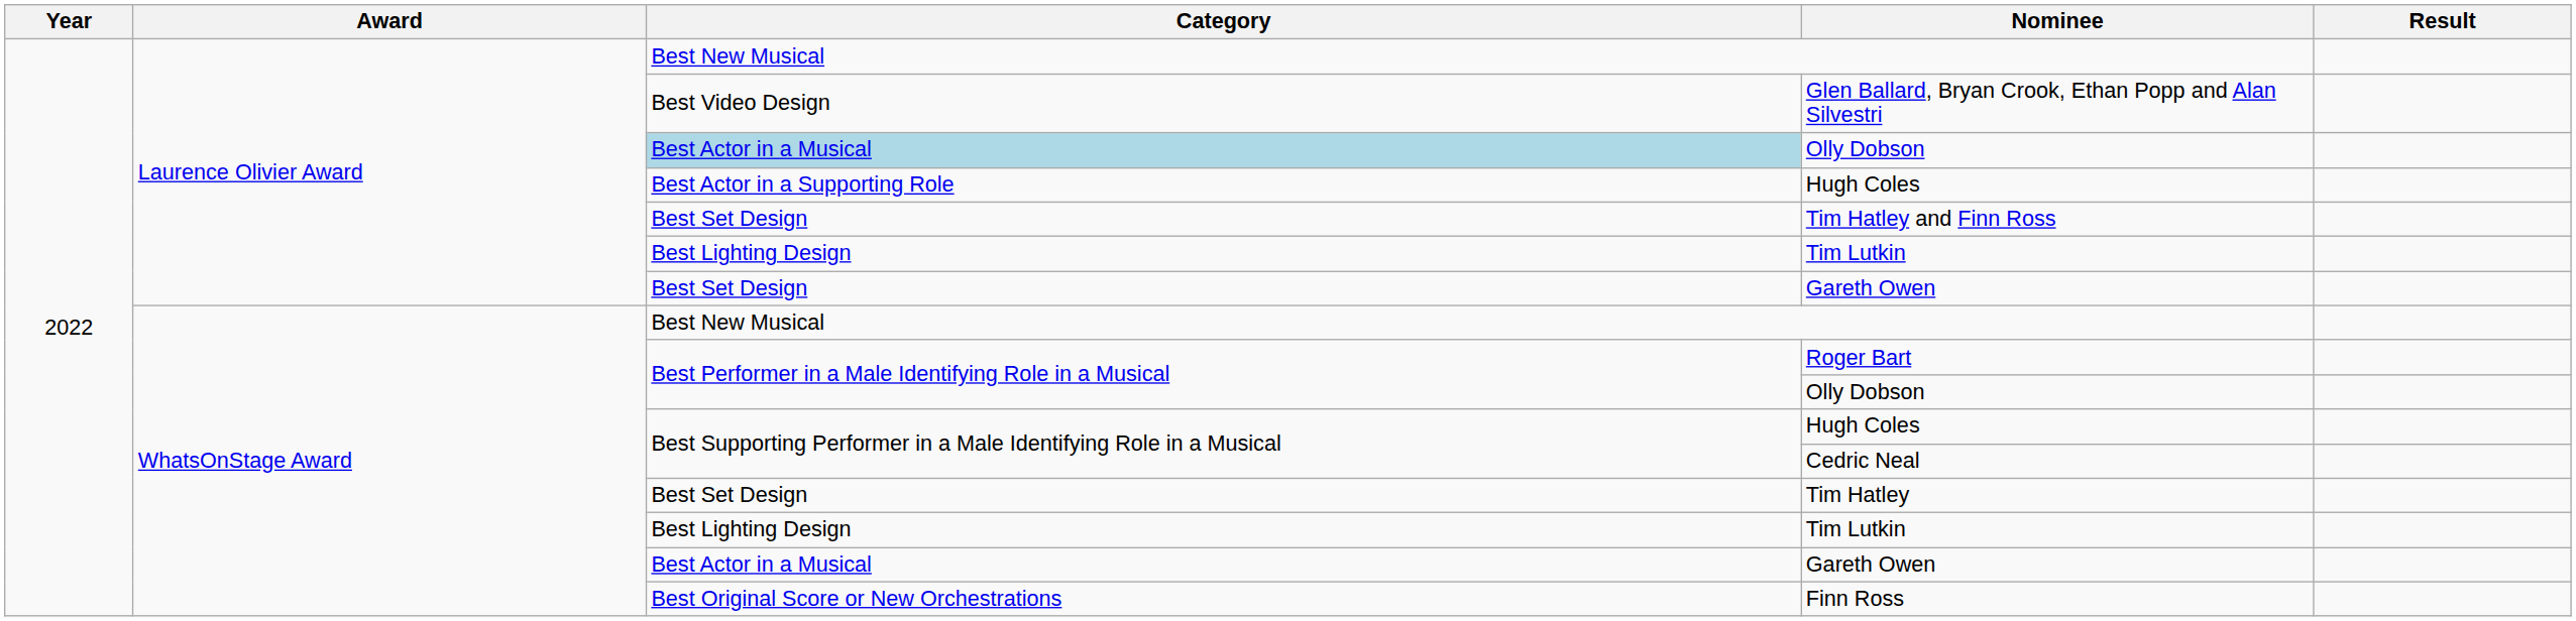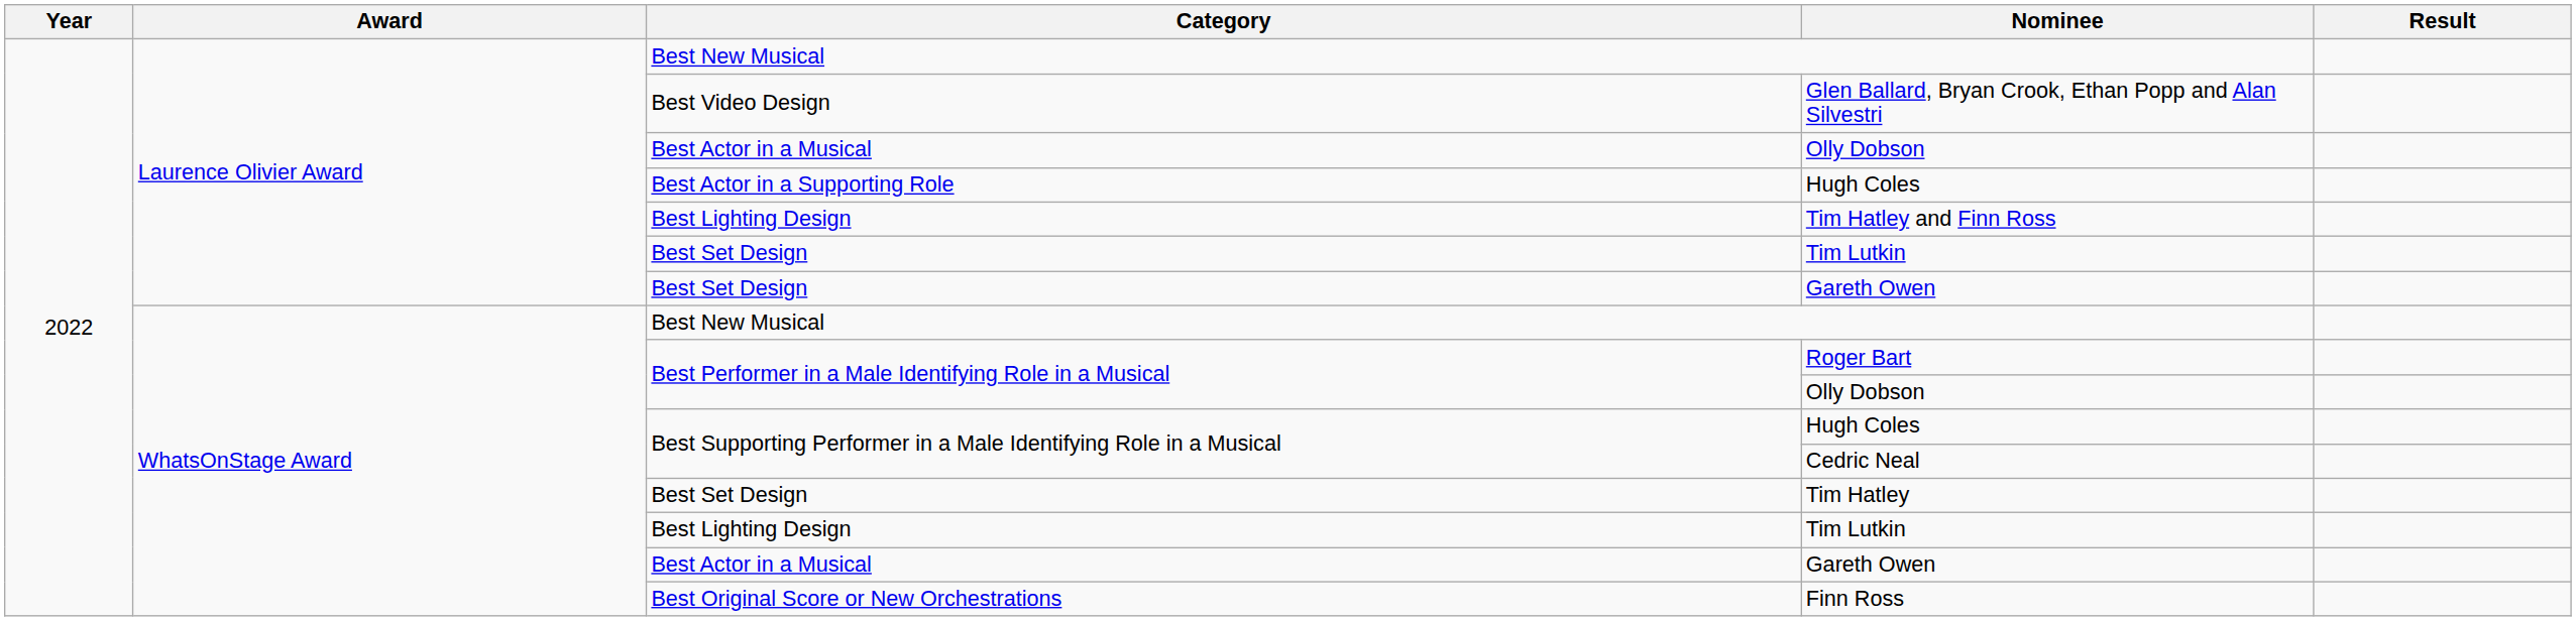Laurence Olivier Award / Olly Dobson | Category: lightblue background -> no background
Tim Hatley and Finn Ross | Category: Best Set Design -> Best Lighting Design
Laurence Olivier Award / Tim Lutkin | Category: Best Lighting Design -> Best Set Design
